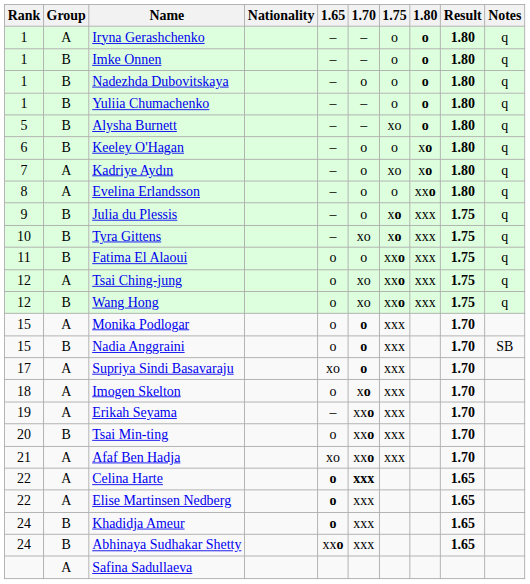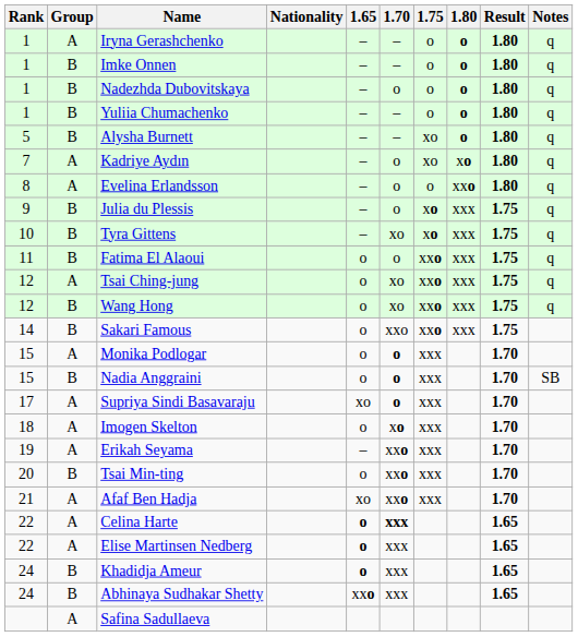- row: 6 | B | Keeley O'Hagan | – | o | o | xo | 1.80 | q
+ row: 14 | B | Sakari Famous | o | xxo | xxo | xxx | 1.75
